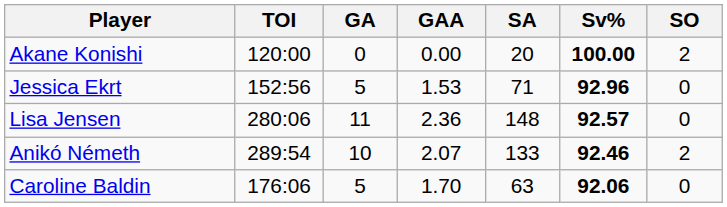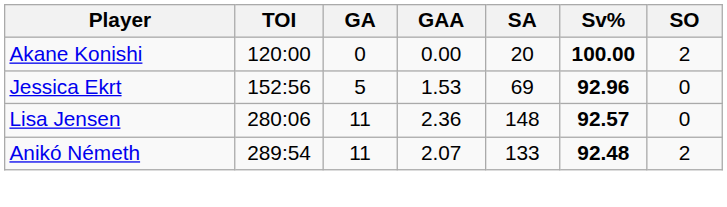Jessica Ekrt | SA: 71 -> 69
Anikó Németh | GA: 10 -> 11
Anikó Németh | Sv%: 92.46 -> 92.48
- row: Caroline Baldin | 176:06 | 5 | 1.70 | 63 | 92.06 | 0
